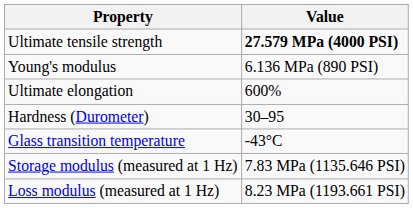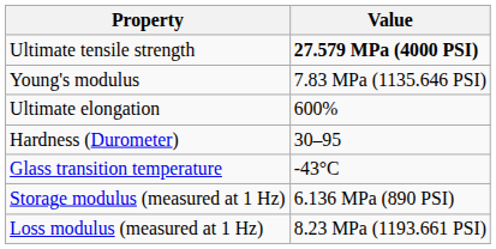Young's modulus | Value: 6.136 MPa (890 PSI) -> 7.83 MPa (1135.646 PSI)
Storage modulus (measured at 1 Hz) | Value: 7.83 MPa (1135.646 PSI) -> 6.136 MPa (890 PSI)
